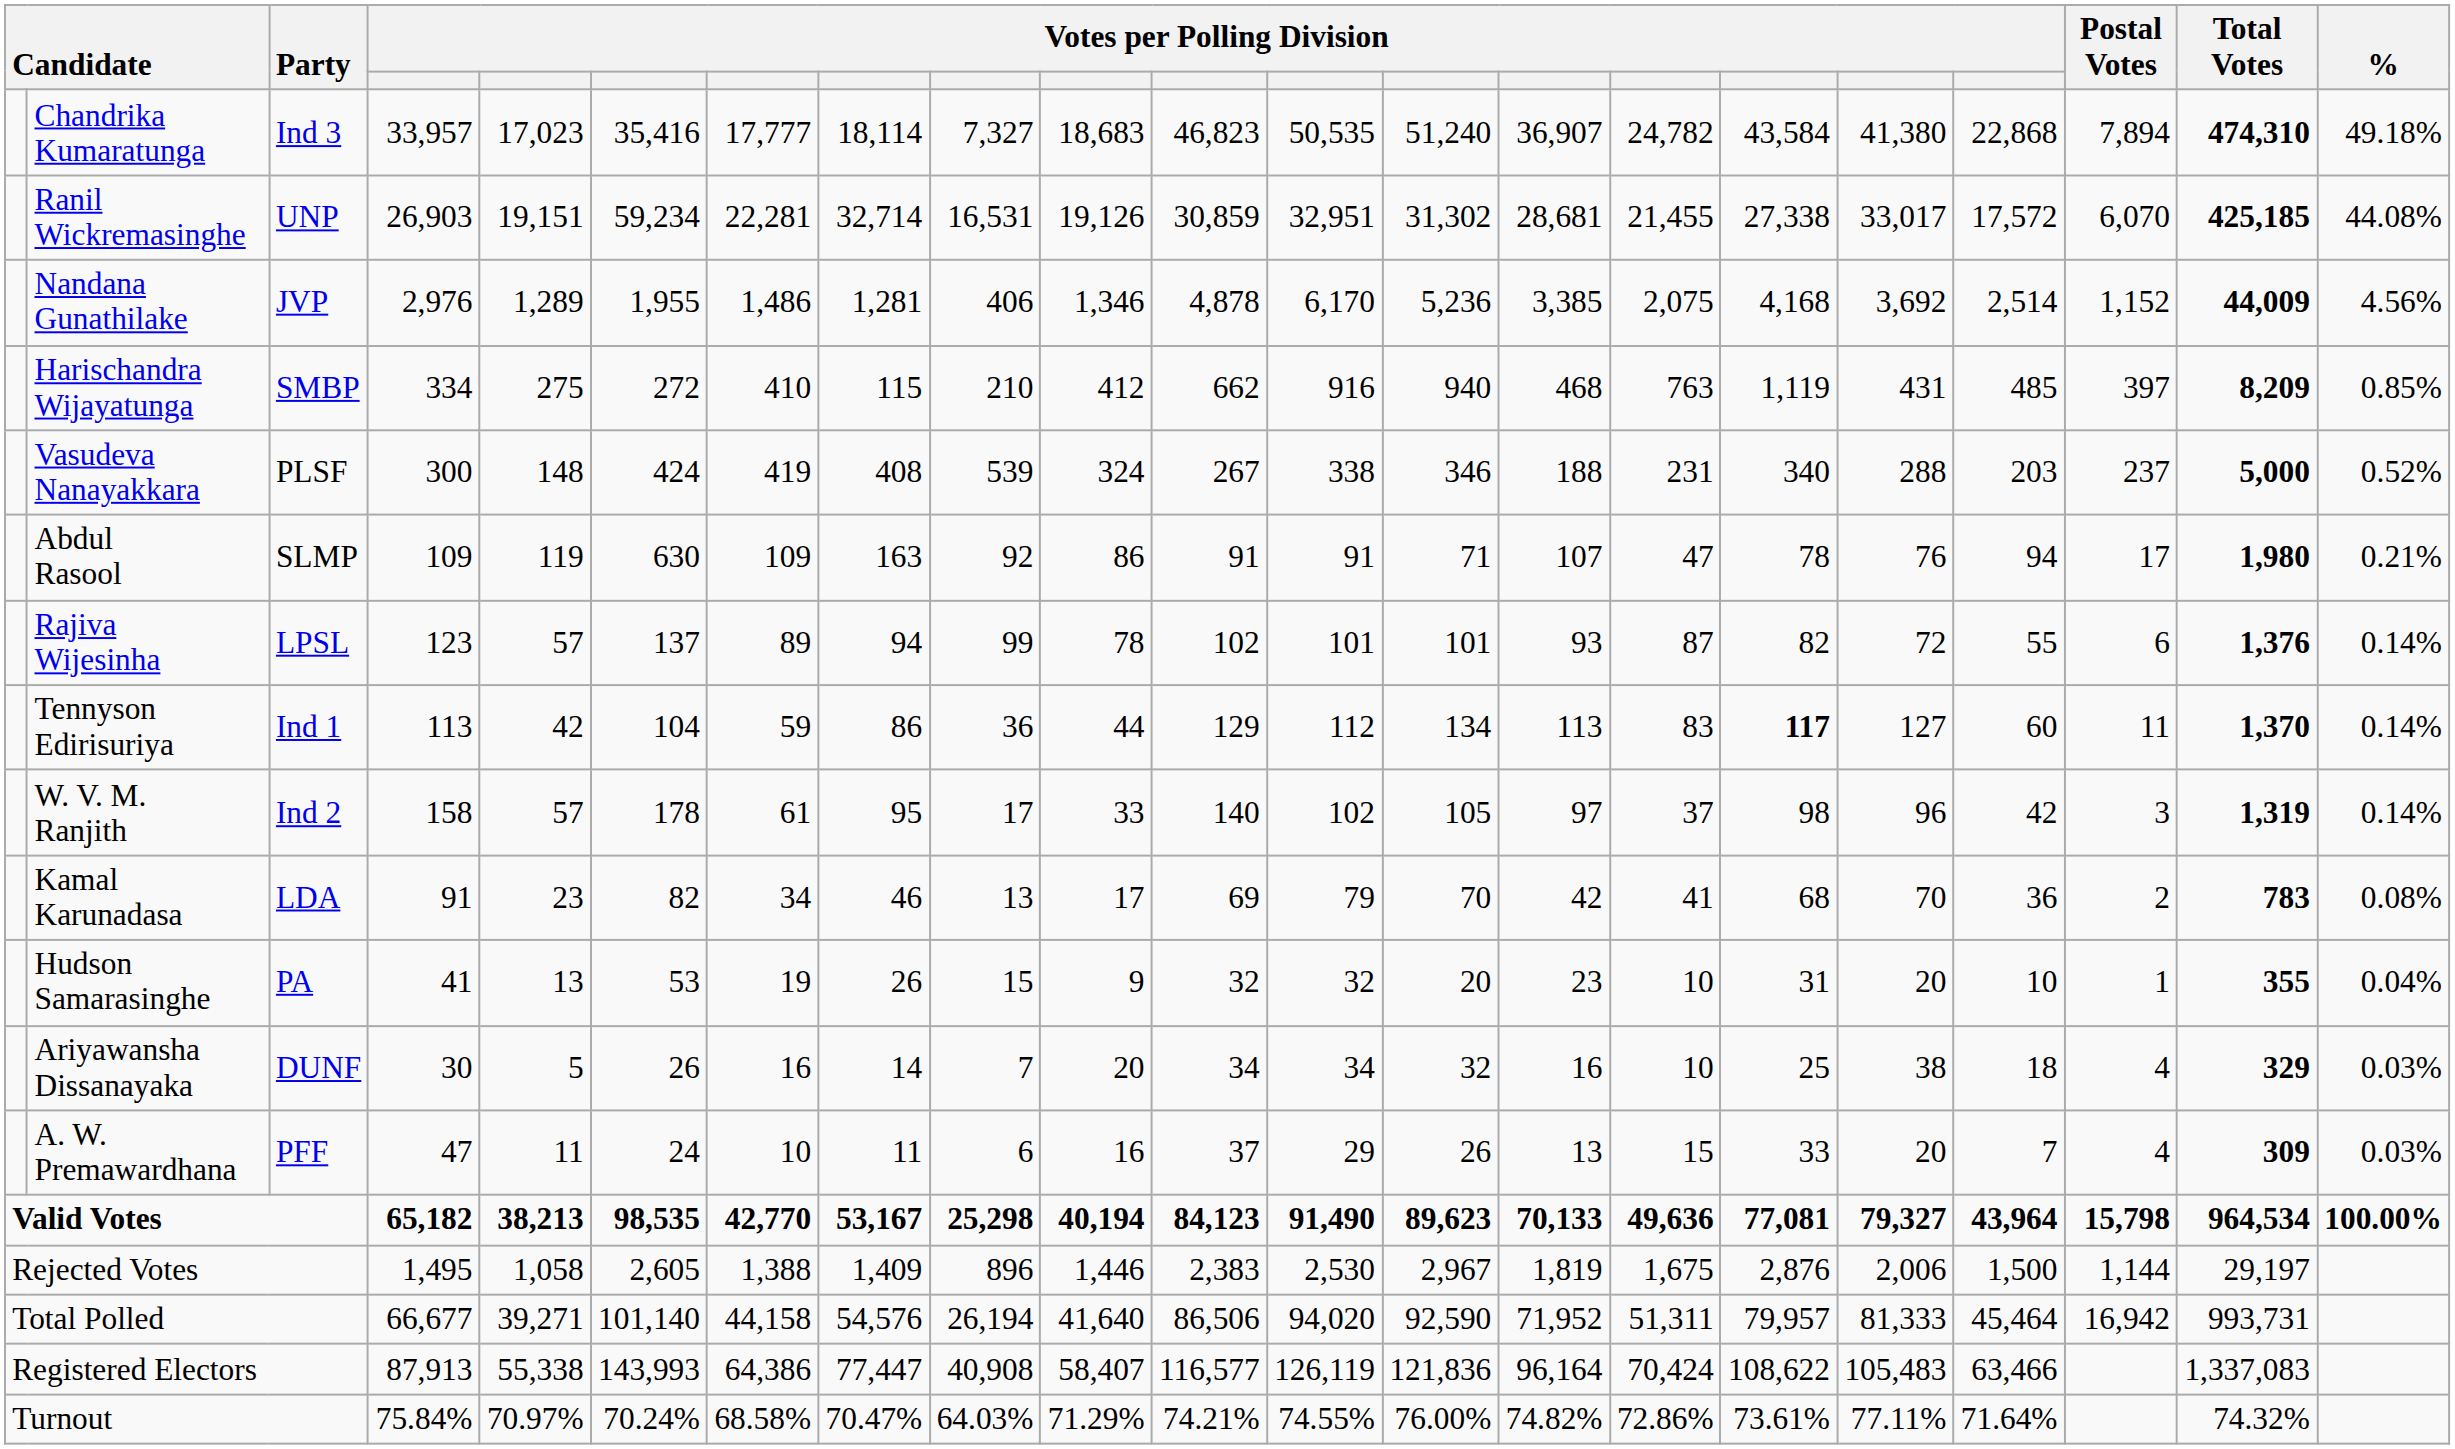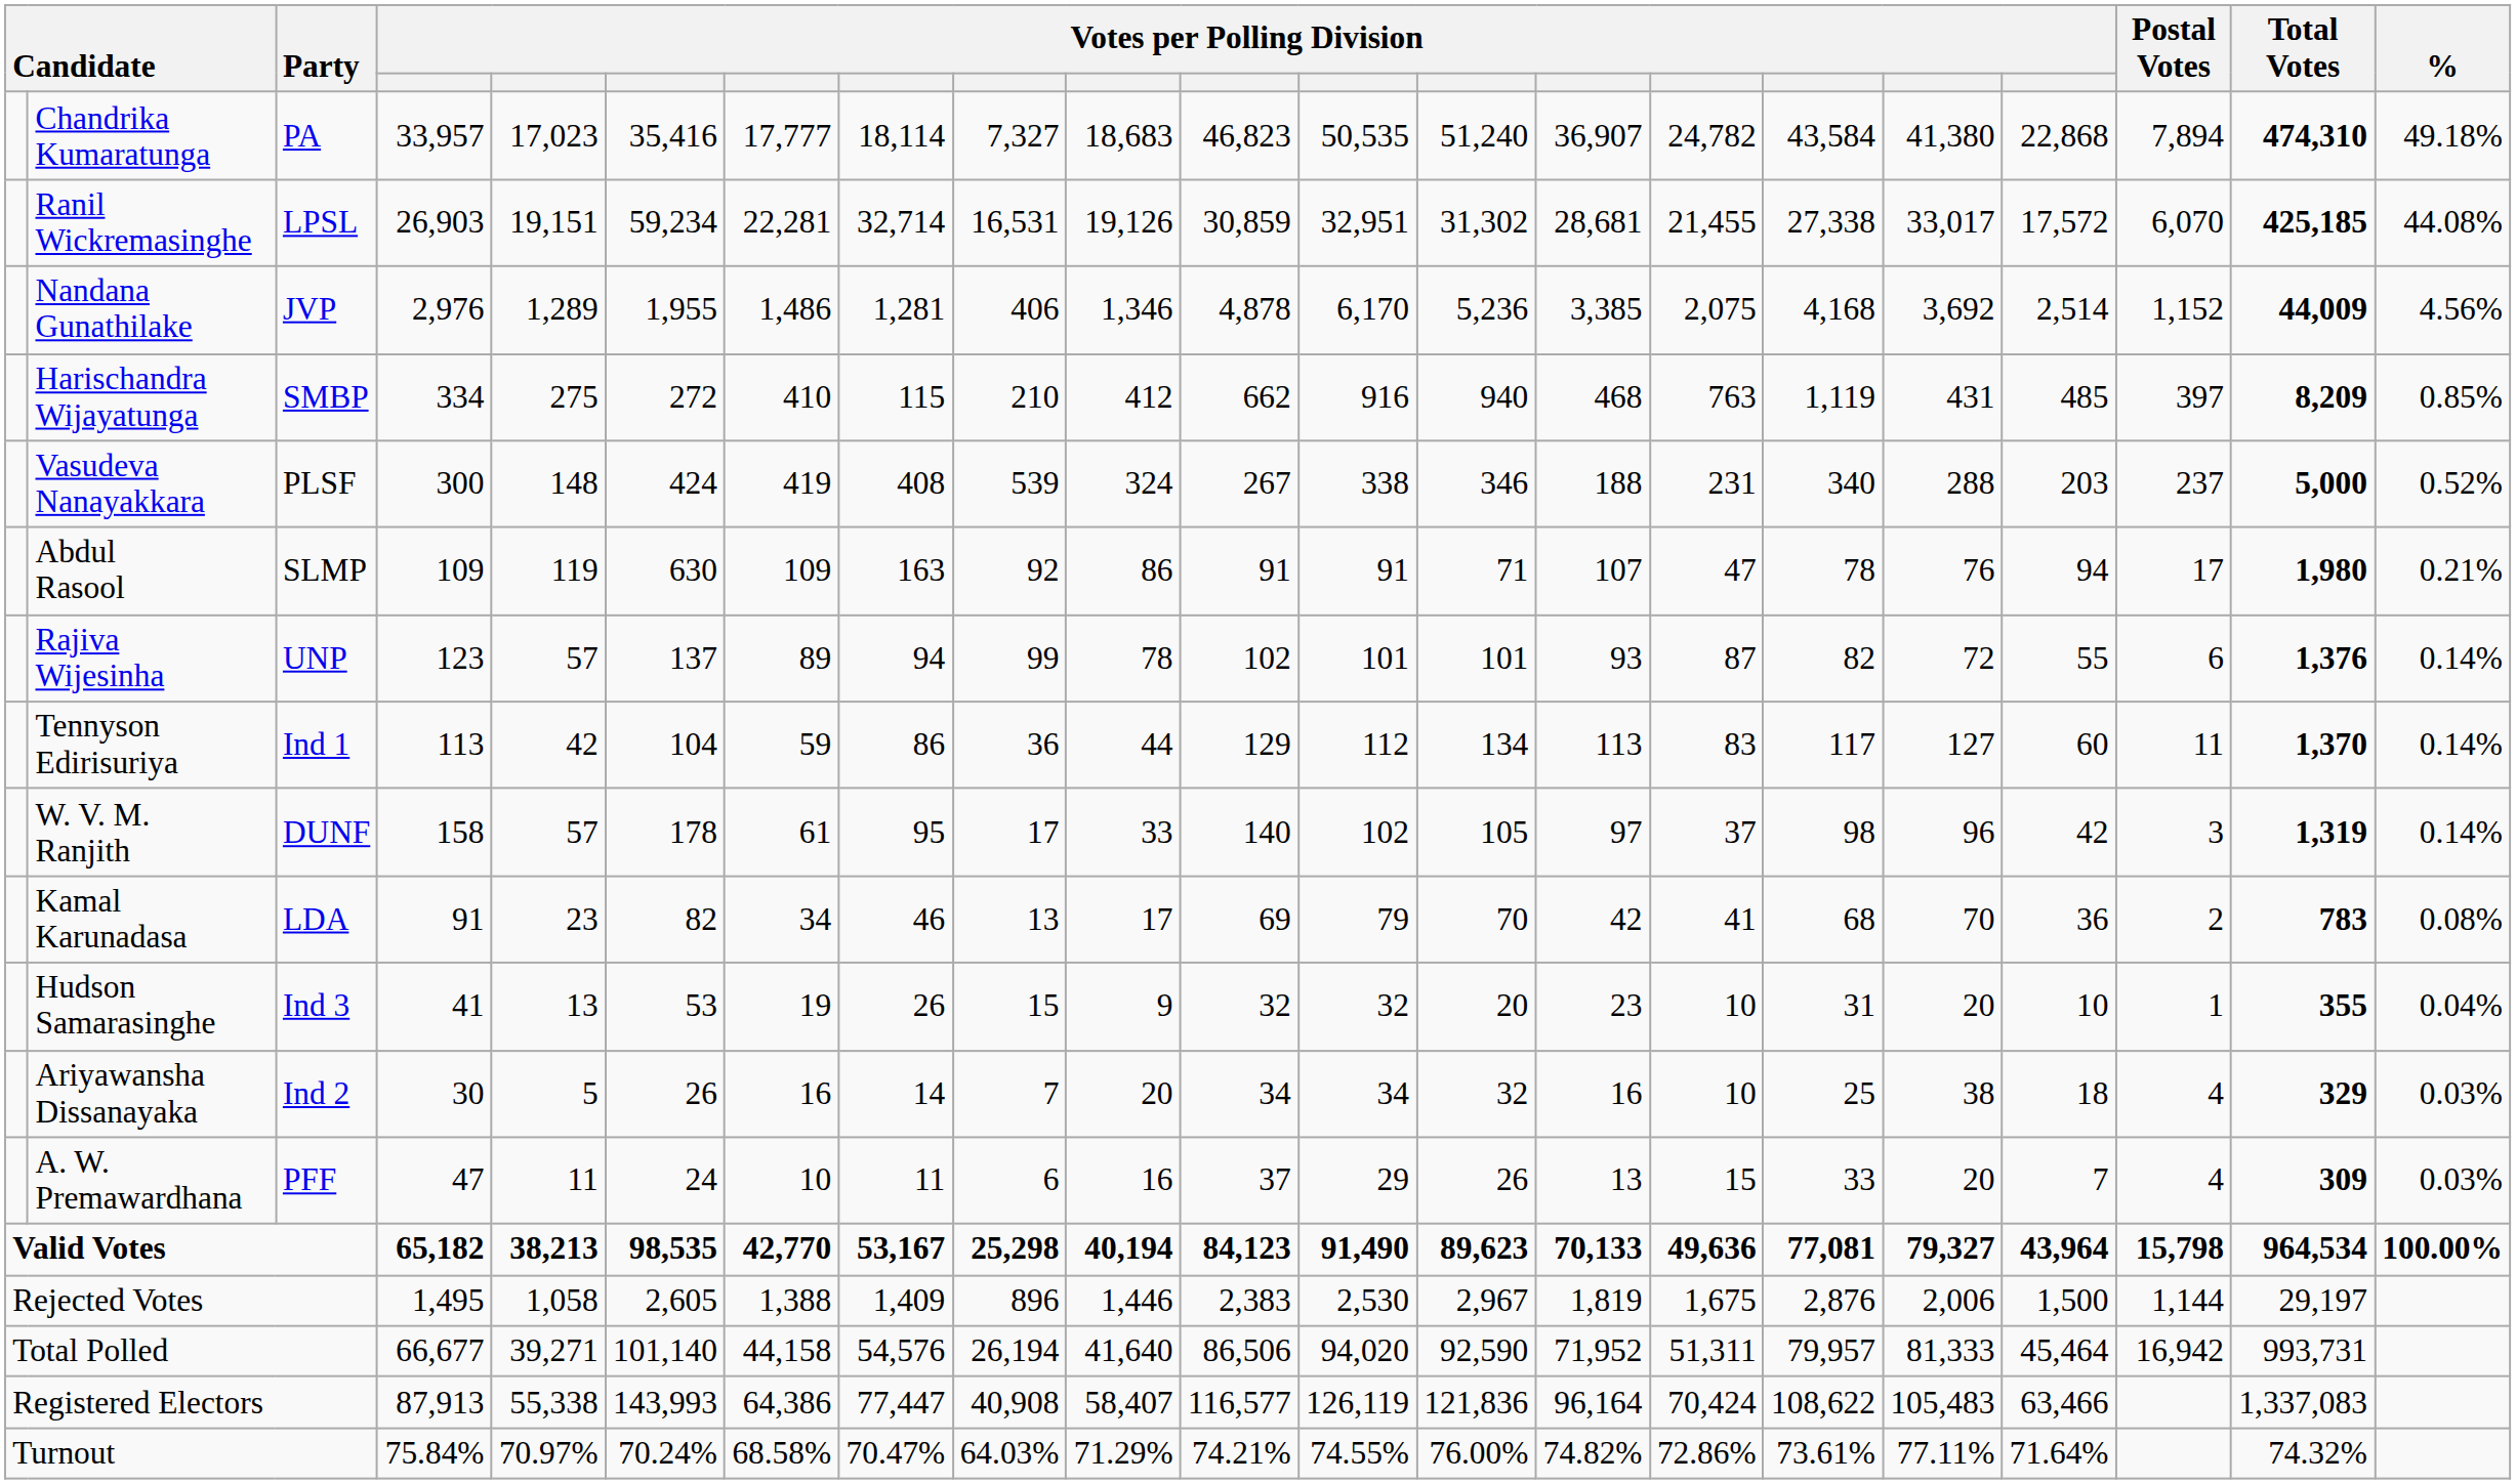Chandrika Kumaratunga | Party: Ind 3 -> PA
Ranil Wickremasinghe | Party: UNP -> LPSL
Rajiva Wijesinha | Party: LPSL -> UNP
Tennyson Edirisuriya | column 16: bold -> normal
W. V. M. Ranjith | Party: Ind 2 -> DUNF
Hudson Samarasinghe | Party: PA -> Ind 3
Ariyawansha Dissanayaka | Party: DUNF -> Ind 2
